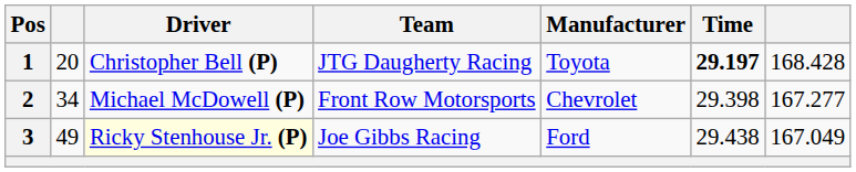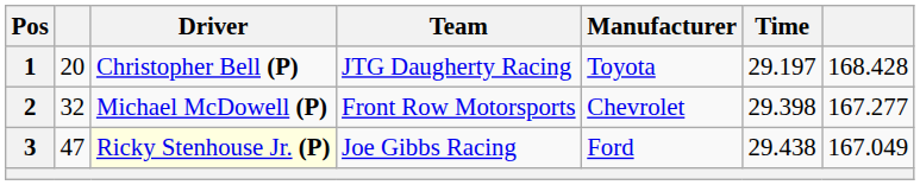1 | Time: bold -> normal
2 | column 2: 34 -> 32
3 | column 2: 49 -> 47
